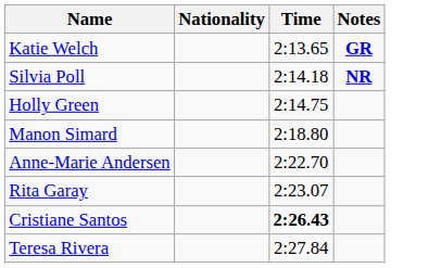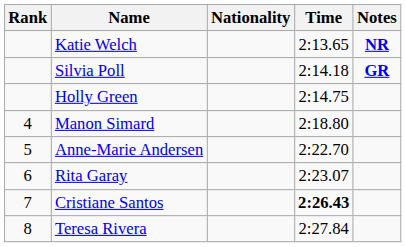+ column: Rank | 4 | 5 | 6 | 7 | 8
Katie Welch | Notes: GR -> NR
Silvia Poll | Notes: NR -> GR
